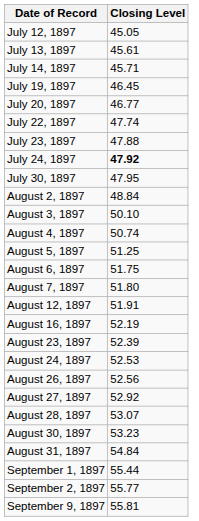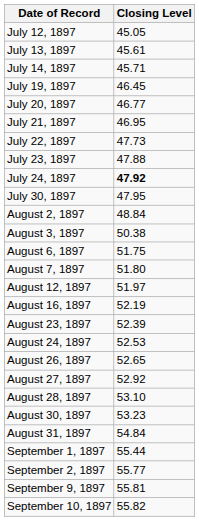+ row: July 21, 1897 | 46.95
July 22, 1897 | Closing Level: 47.74 -> 47.73
August 3, 1897 | Closing Level: 50.10 -> 50.38
- row: August 4, 1897 | 50.74
- row: August 5, 1897 | 51.25
August 12, 1897 | Closing Level: 51.91 -> 51.97
August 26, 1897 | Closing Level: 52.56 -> 52.65
August 28, 1897 | Closing Level: 53.07 -> 53.10
+ row: September 10, 1897 | 55.82
